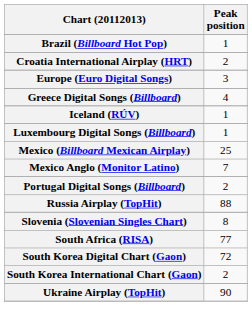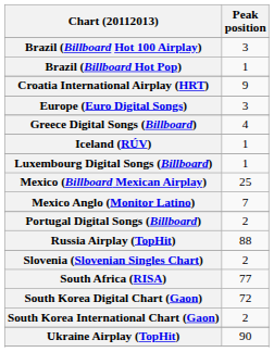+ row: Brazil (Billboard Hot 100 Airplay) | 3
Croatia International Airplay (HRT) | Peak position: 2 -> 9
Slovenia (Slovenian Singles Chart) | Peak position: 8 -> 2
